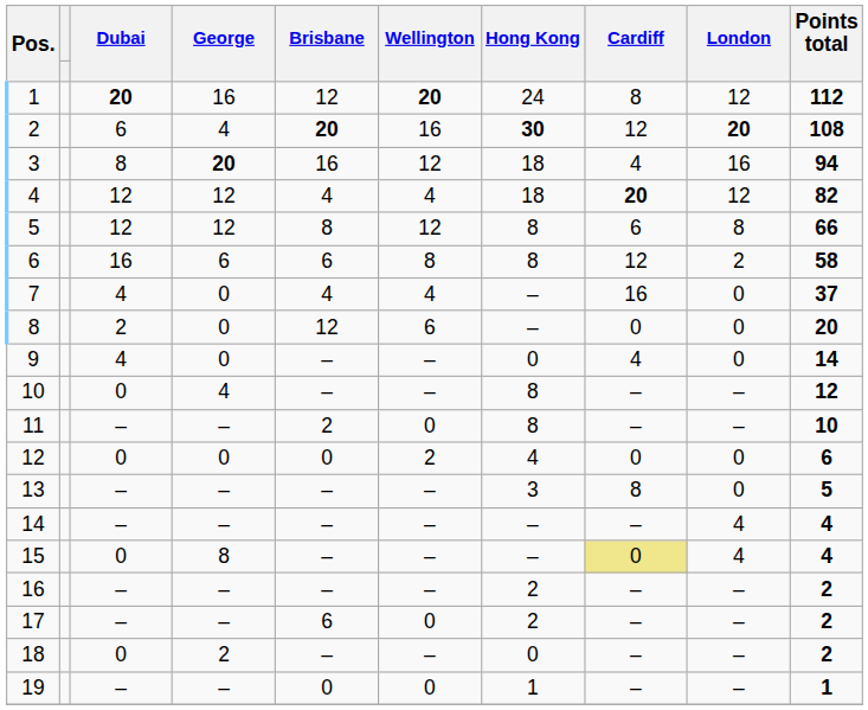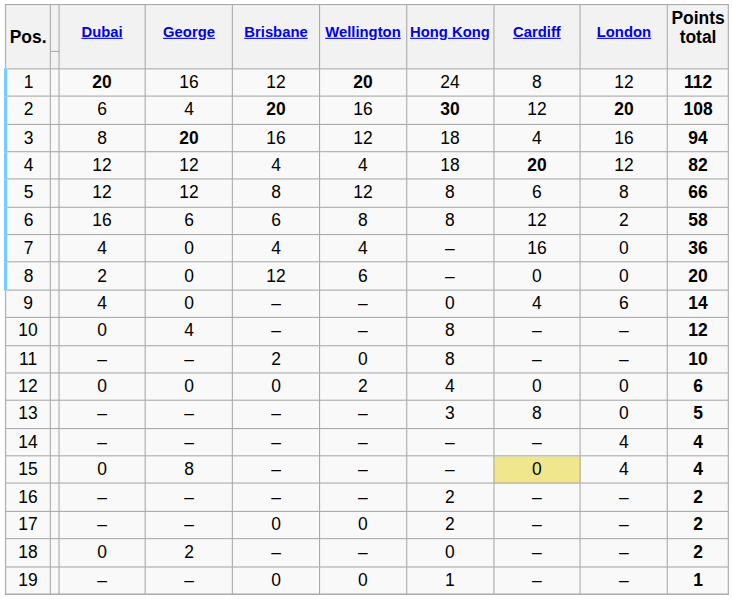7 | Points total: 37 -> 36
9 | London: 0 -> 6
17 | Brisbane: 6 -> 0
